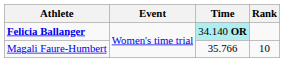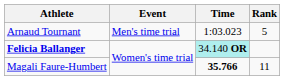+ row: Arnaud Tournant | Men's time trial | 1:03.023 | 5
Magali Faure-Humbert | Time: normal -> bold
Magali Faure-Humbert | Rank: 10 -> 11
